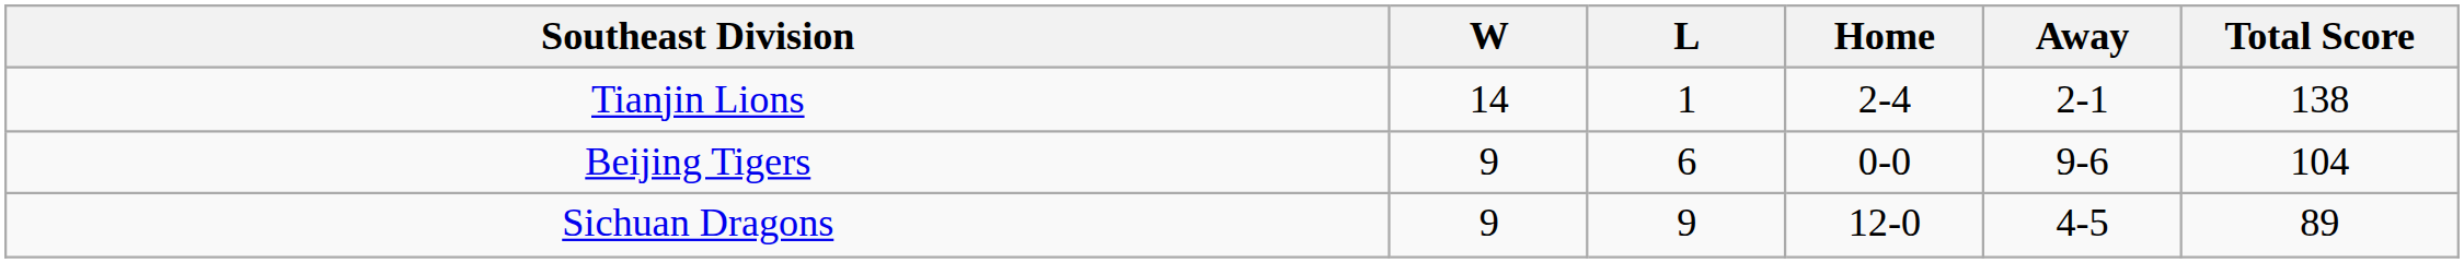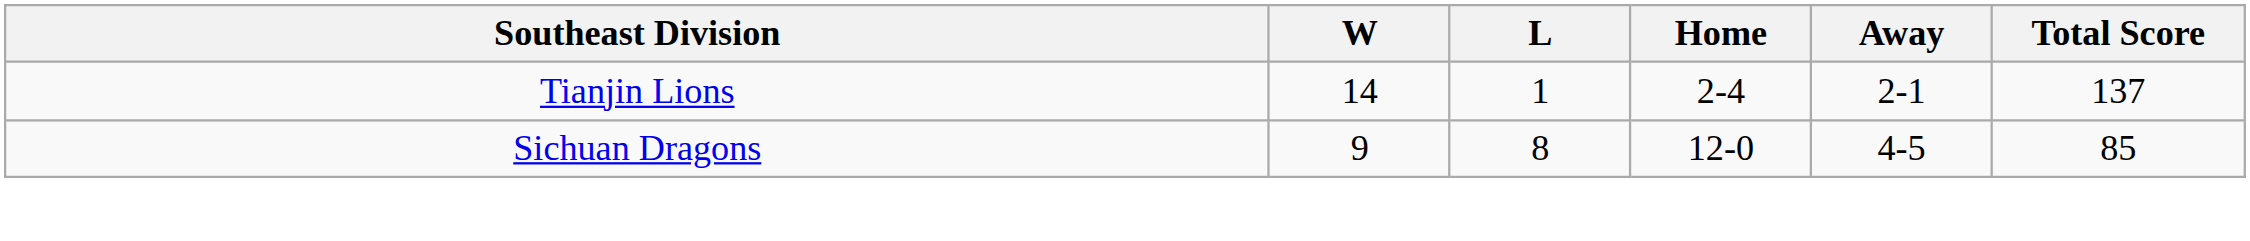Tianjin Lions | Total Score: 138 -> 137
- row: Beijing Tigers | 9 | 6 | 0-0 | 9-6 | 104
Sichuan Dragons | L: 9 -> 8
Sichuan Dragons | Total Score: 89 -> 85
